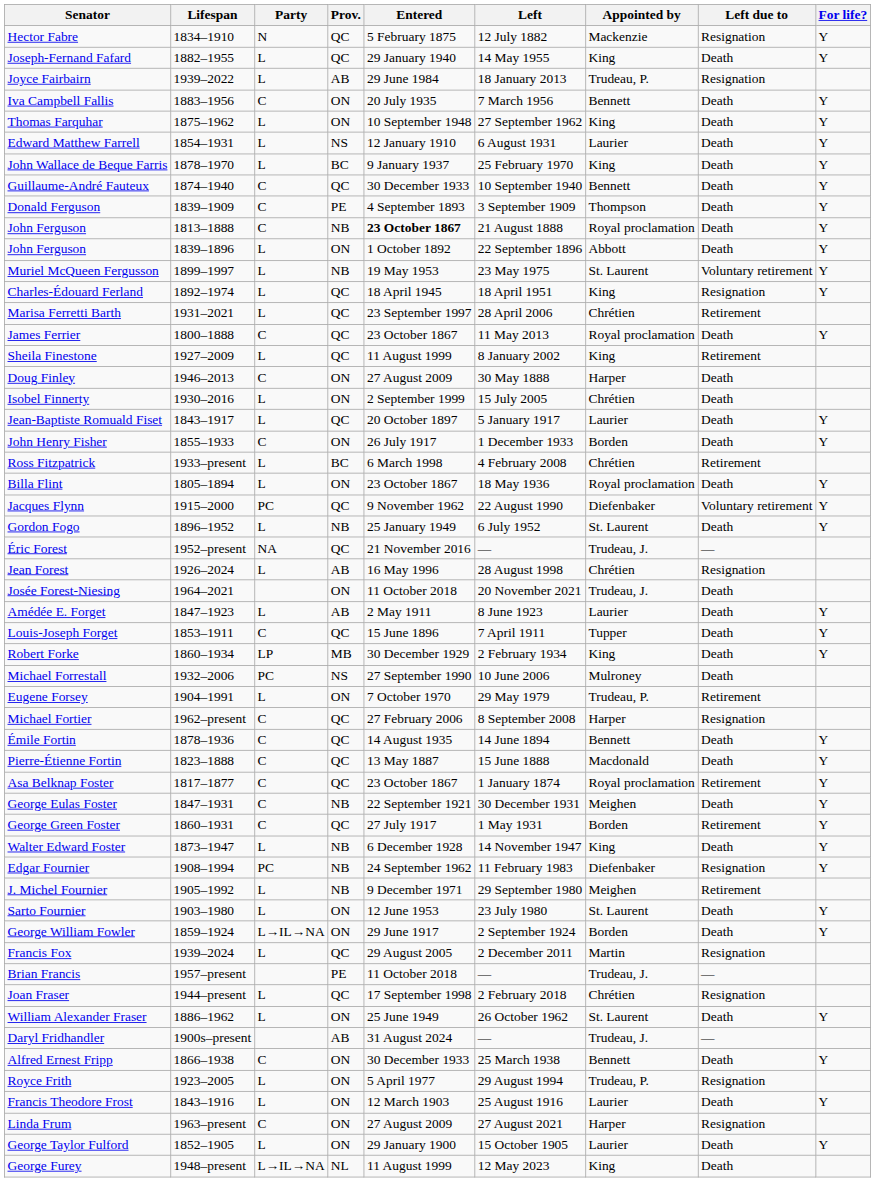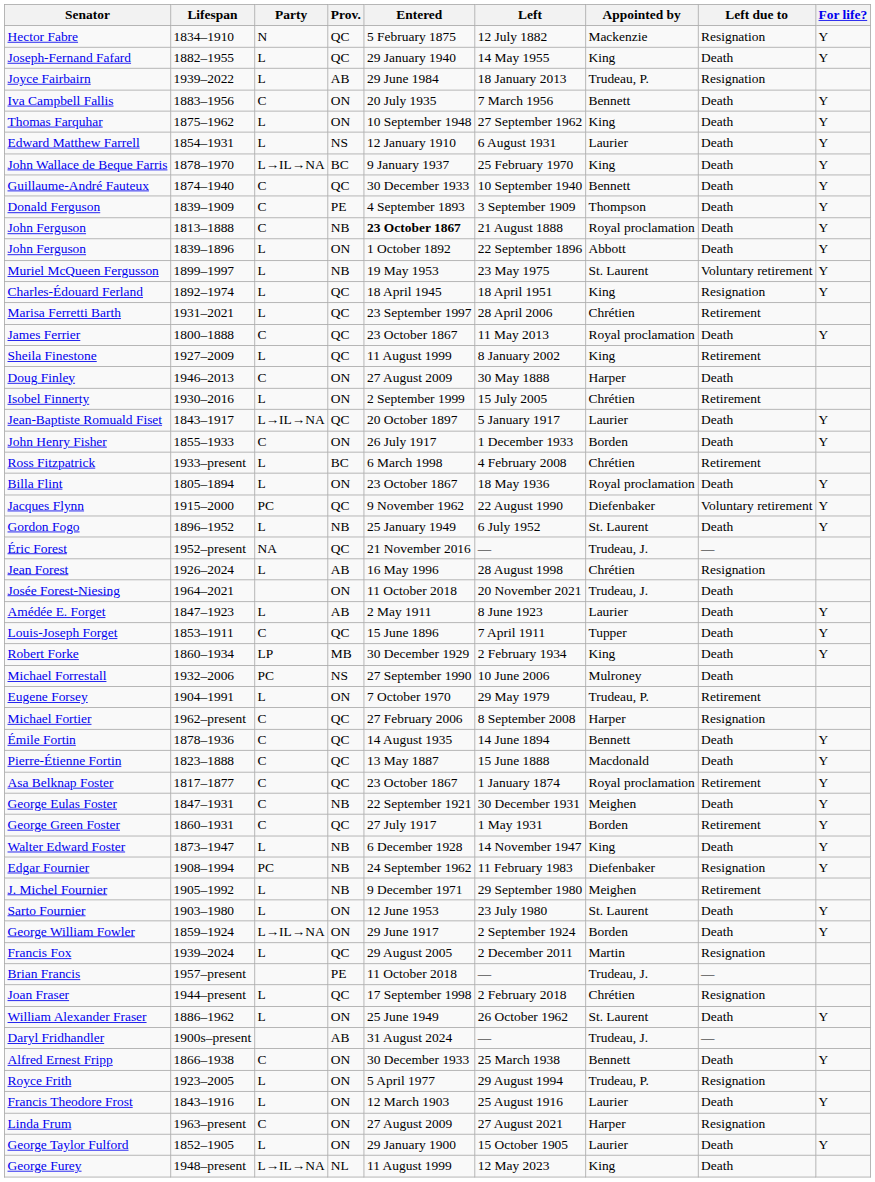John Wallace de Beque Farris | Party: L -> L→IL→NA
Isobel Finnerty | Left due to: Death -> Retirement
Jean-Baptiste Romuald Fiset | Party: L -> L→IL→NA
